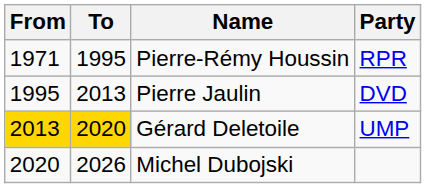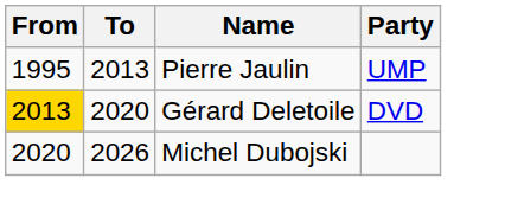- row: 1971 | 1995 | Pierre-Rémy Houssin | RPR
Pierre Jaulin | Party: DVD -> UMP
Gérard Deletoile | To: gold background -> no background
Gérard Deletoile | Party: UMP -> DVD
